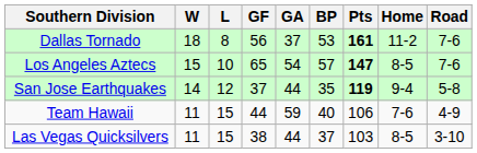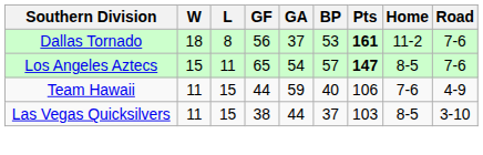Los Angeles Aztecs | L: 10 -> 11
- row: San Jose Earthquakes | 14 | 12 | 37 | 44 | 35 | 119 | 9-4 | 5-8
